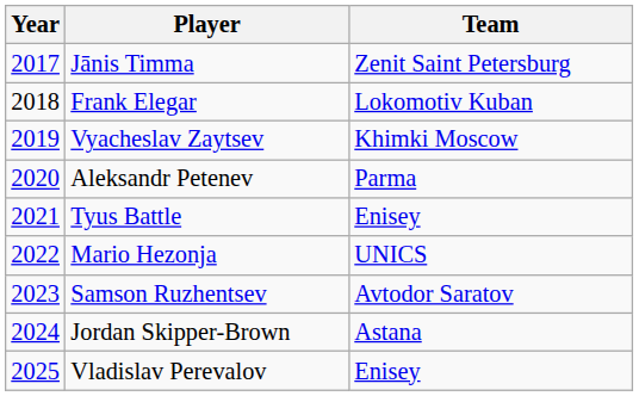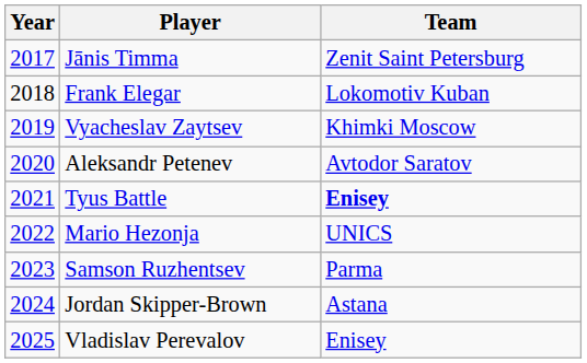Aleksandr Petenev | Team: Parma -> Avtodor Saratov
Tyus Battle | Team: normal -> bold
Samson Ruzhentsev | Team: Avtodor Saratov -> Parma
